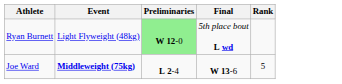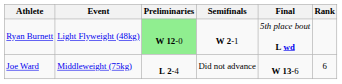+ column: Semifinals | W 2-1 | Did not advance
Joe Ward | Event: bold -> normal
Joe Ward | Rank: 5 -> 6
